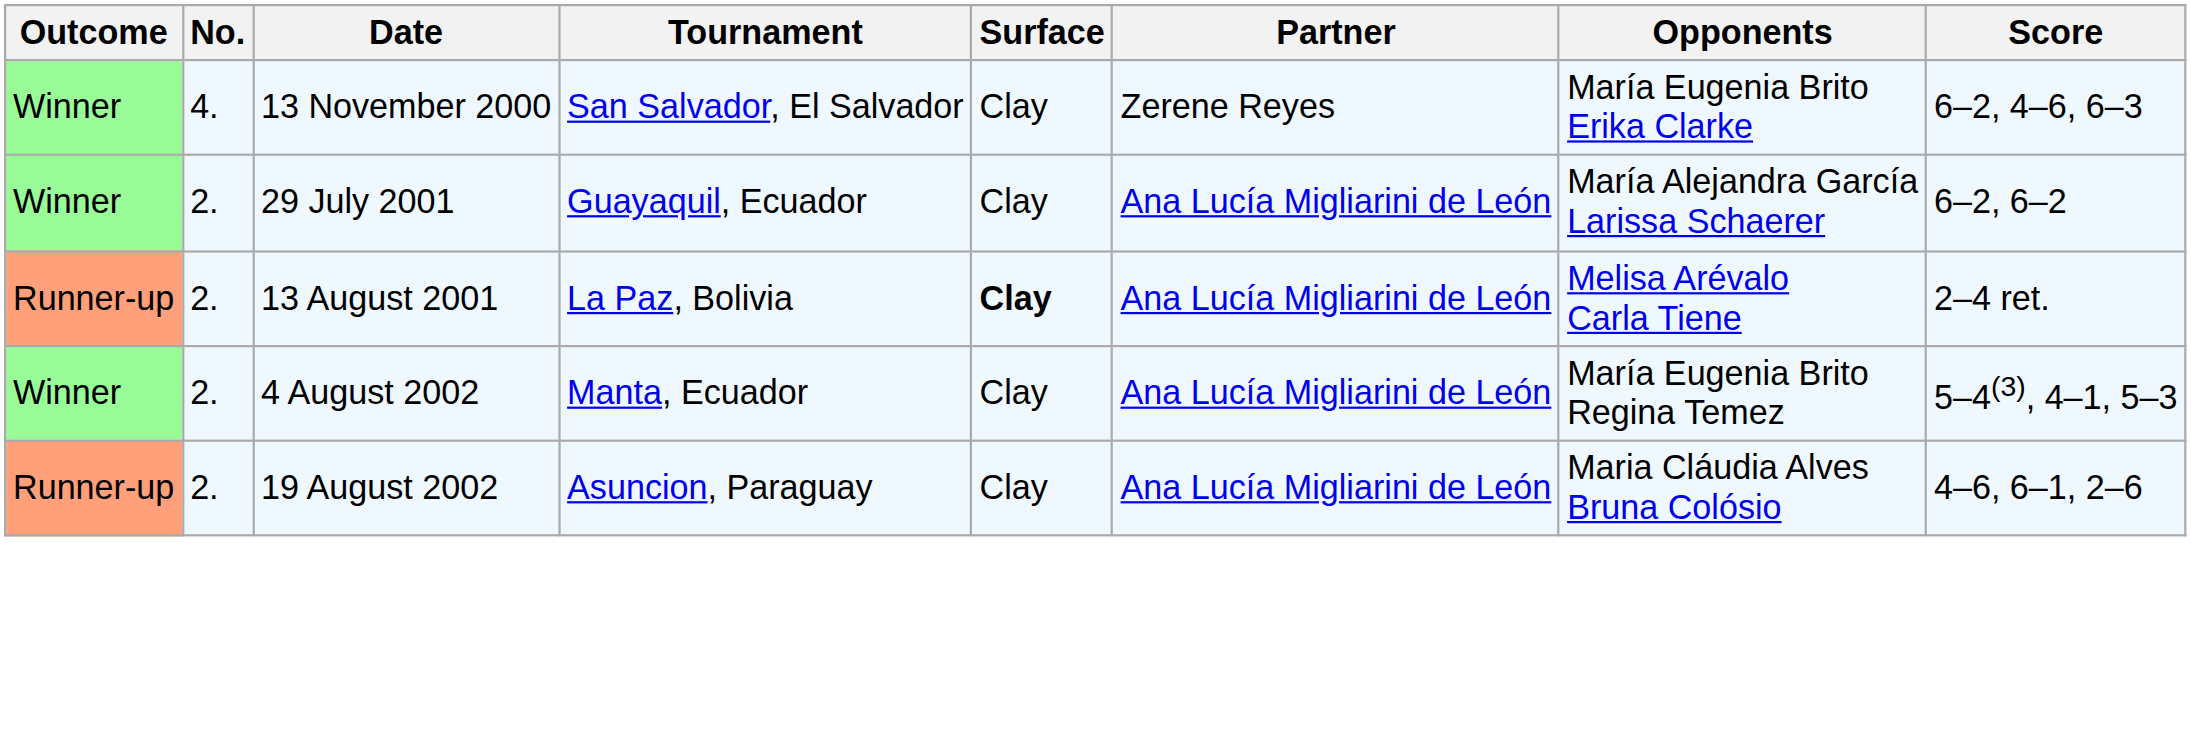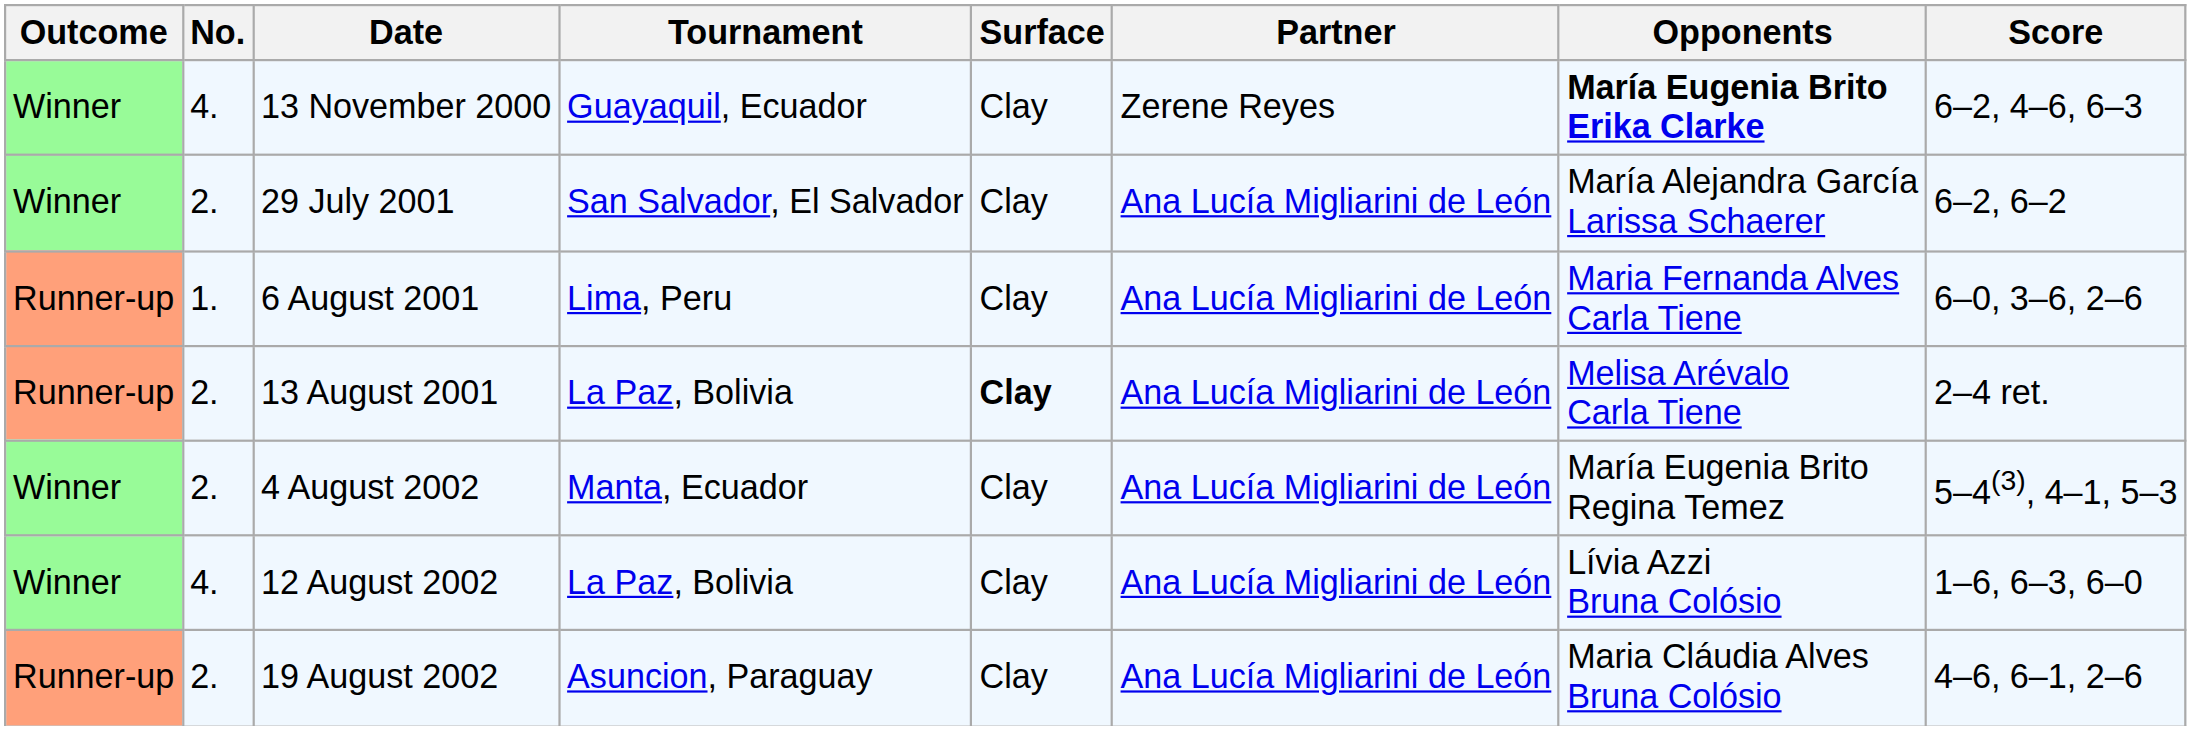13 November 2000 | Tournament: San Salvador, El Salvador -> Guayaquil, Ecuador
13 November 2000 | Opponents: normal -> bold
29 July 2001 | Tournament: Guayaquil, Ecuador -> San Salvador, El Salvador
+ row: Runner-up | 1. | 6 August 2001 | Lima, Peru | Clay | Ana Lucía Migliarini de León | Maria Fernanda Alves Carla Tiene | 6–0, 3–6, 2–6
+ row: Winner | 4. | 12 August 2002 | La Paz, Bolivia | Clay | Ana Lucía Migliarini de León | Lívia Azzi Bruna Colósio | 1–6, 6–3, 6–0
